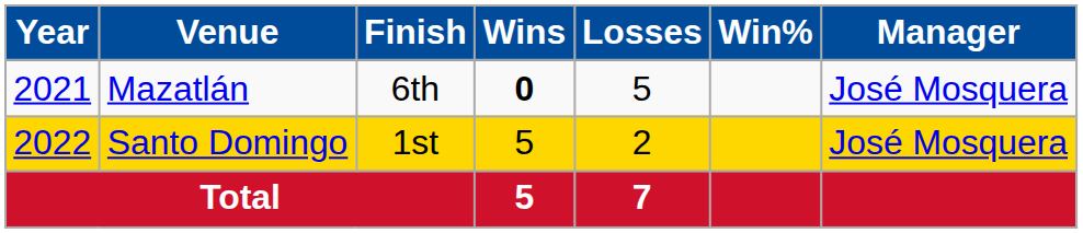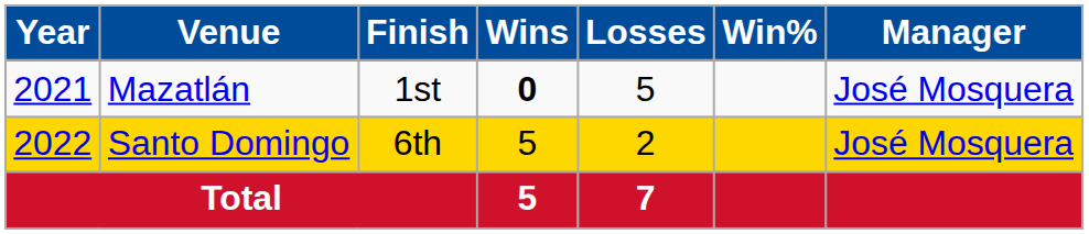Mazatlán | Finish: 6th -> 1st
Santo Domingo | Finish: 1st -> 6th
